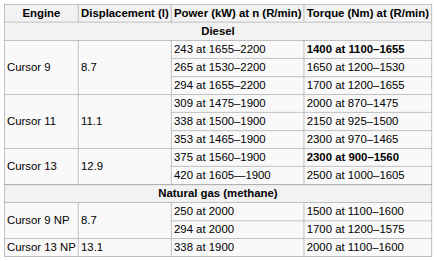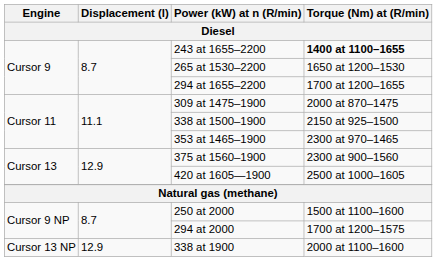375 at 1560–1900 | Torque (Nm) at (R/min): bold -> normal
338 at 1900 | Displacement (l): 13.1 -> 12.9
